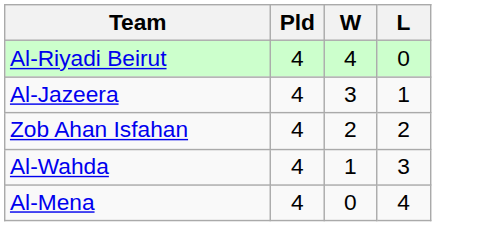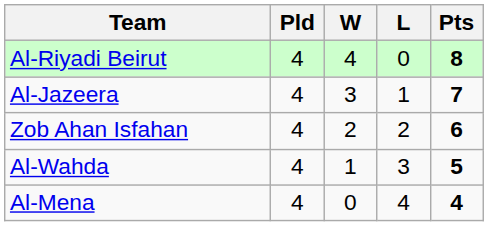+ column: Pts | 8 | 7 | 6 | 5 | 4
